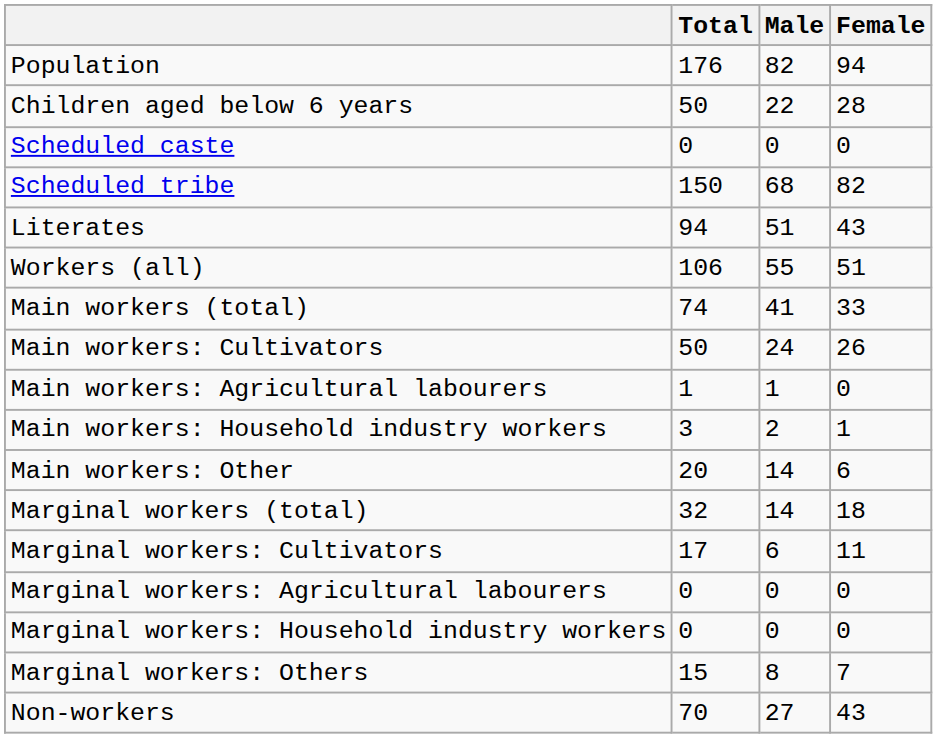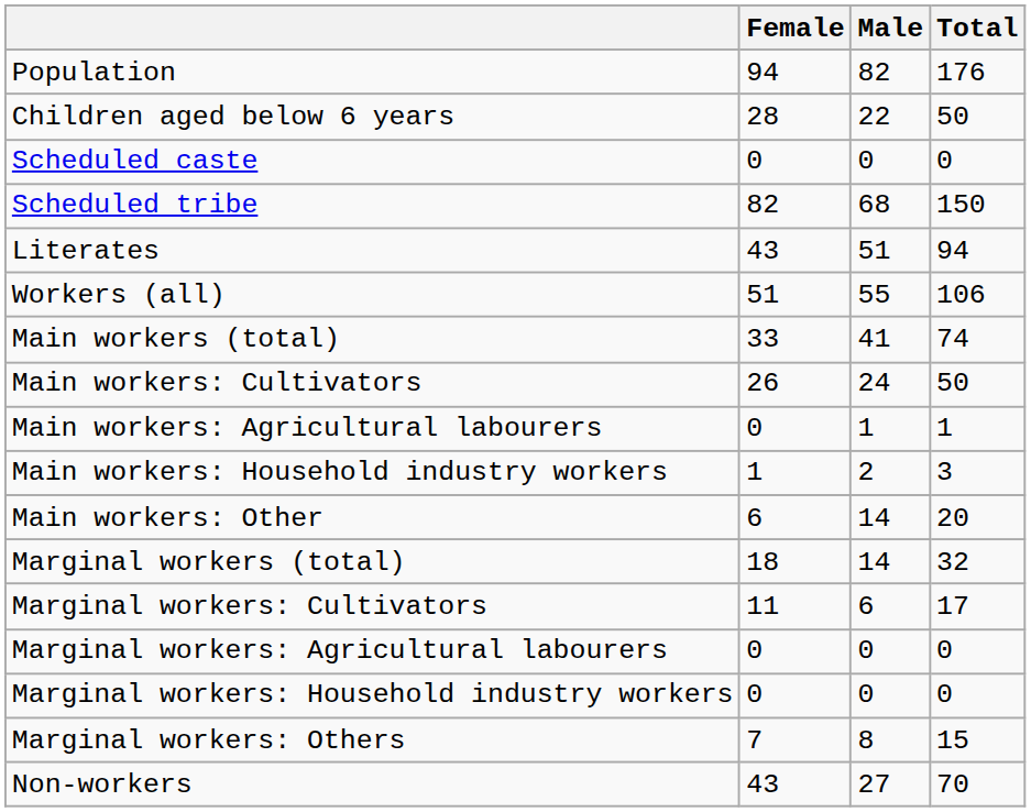columns swapped: Total <-> Female
